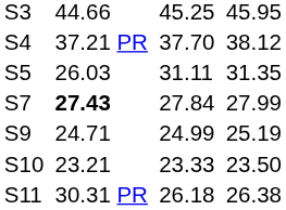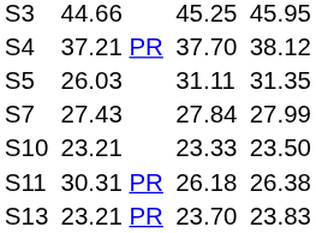S7 | column 3: bold -> normal
- row: S9 | 24.71 | 24.99 | 25.19
+ row: S13 | 23.21 PR | 23.70 | 23.83
